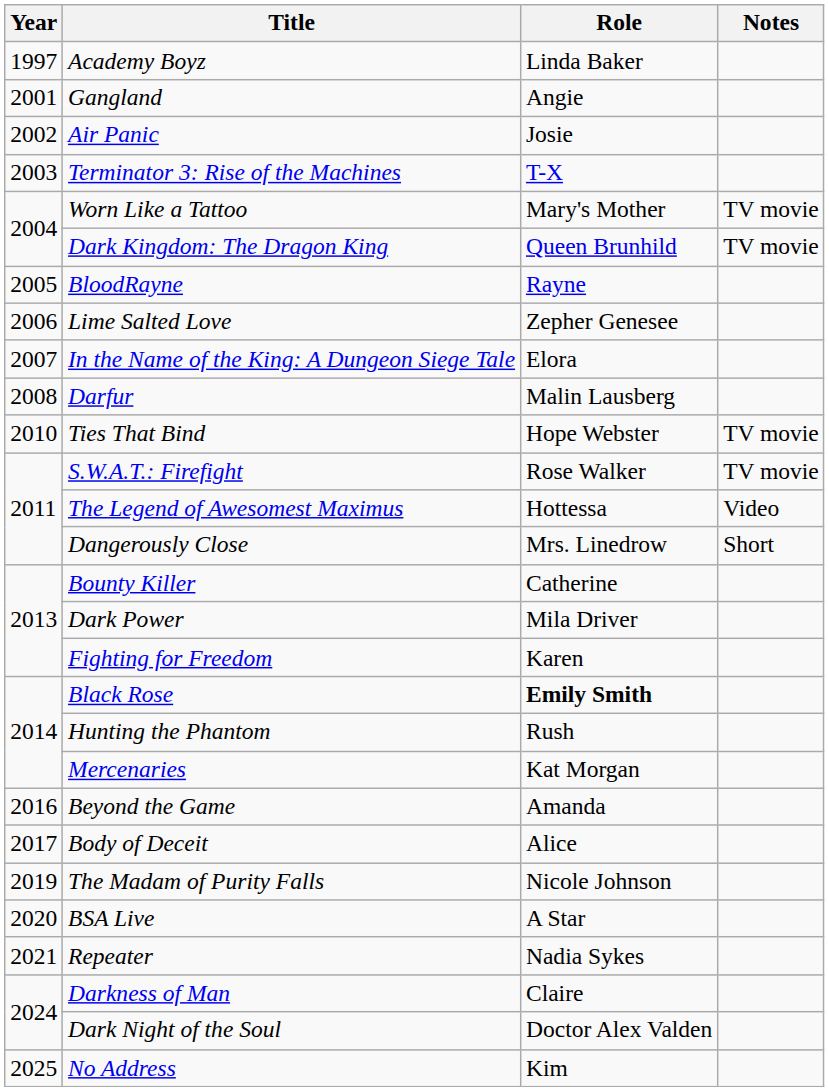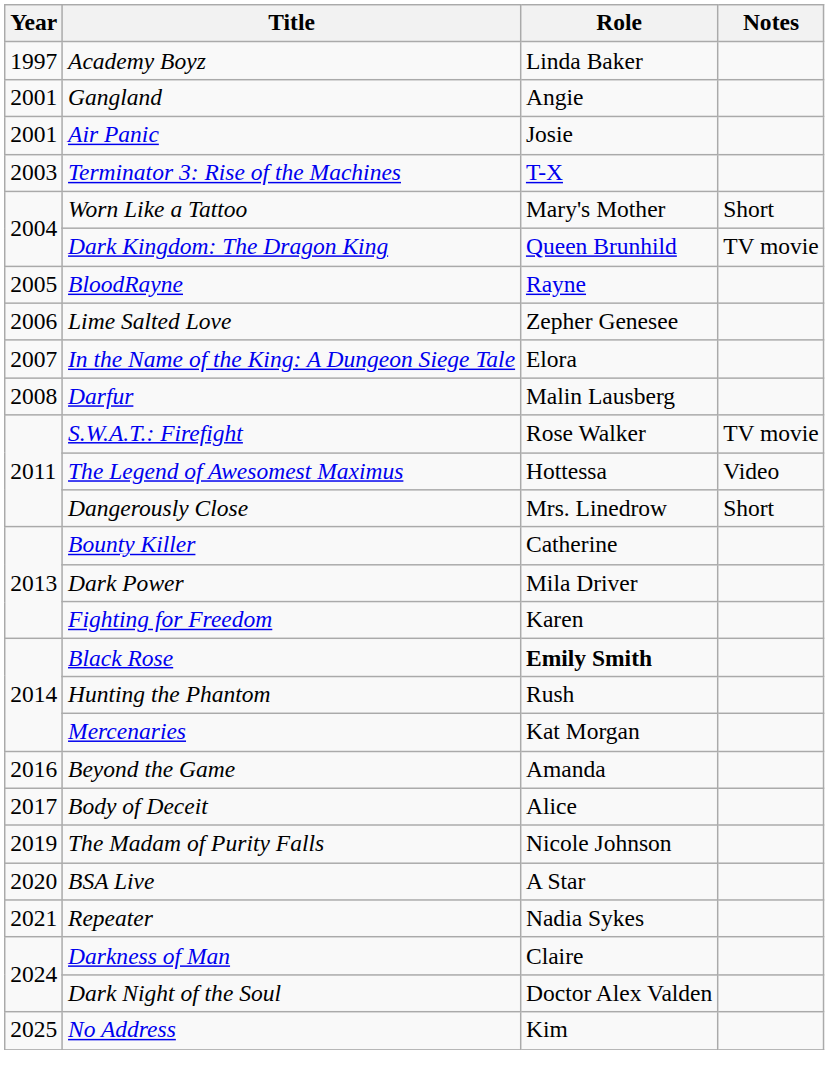Air Panic | Year: 2002 -> 2001
Worn Like a Tattoo | Notes: TV movie -> Short
- row: 2010 | Ties That Bind | Hope Webster | TV movie
